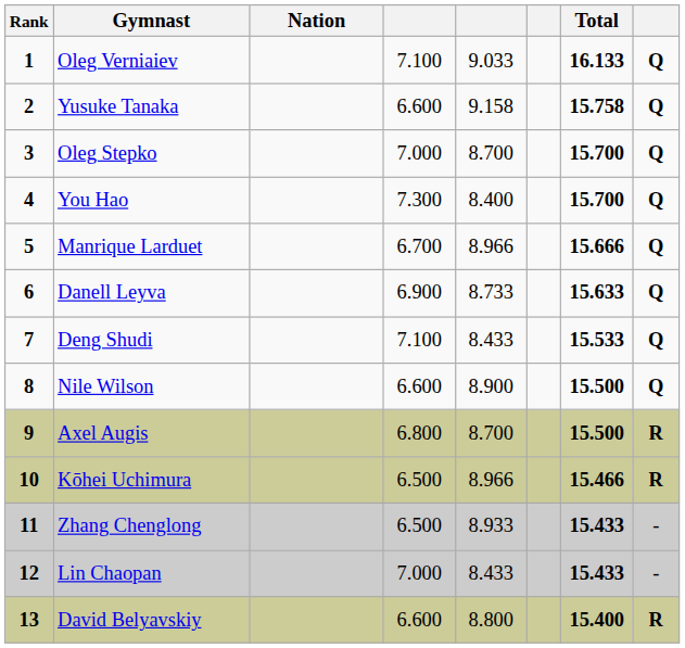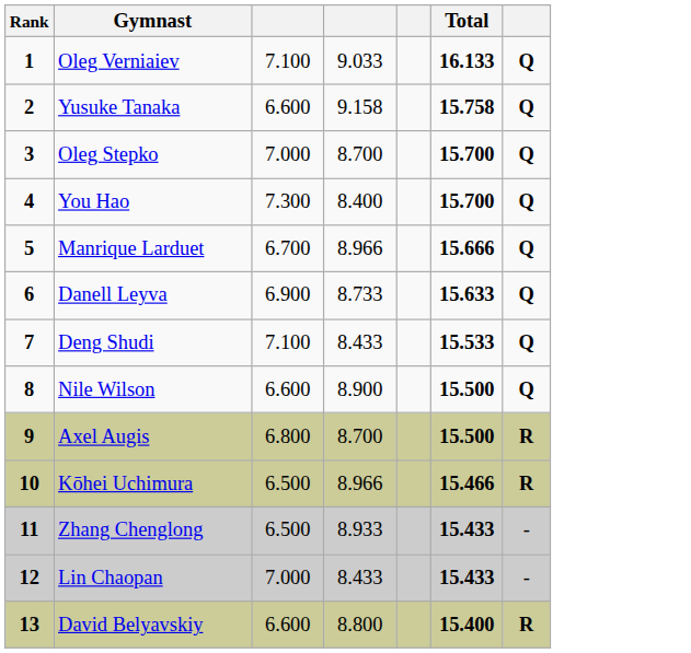- column: Nation
